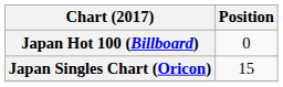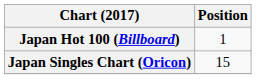Japan Hot 100 (Billboard) | Position: 0 -> 1
